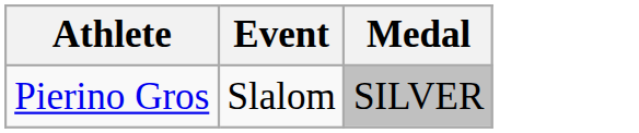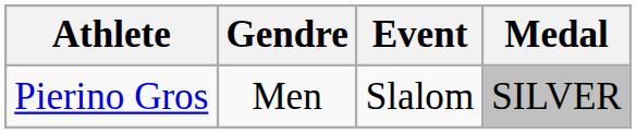+ column: Gendre | Men
